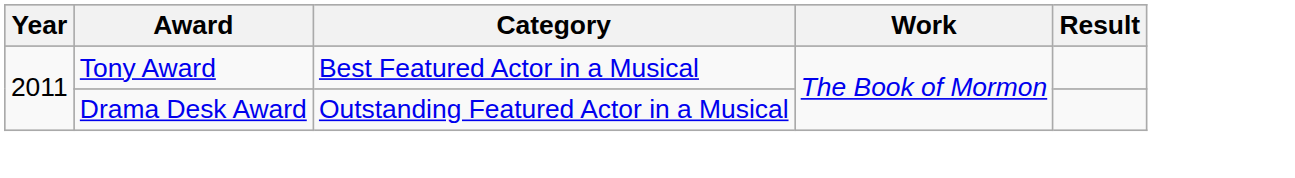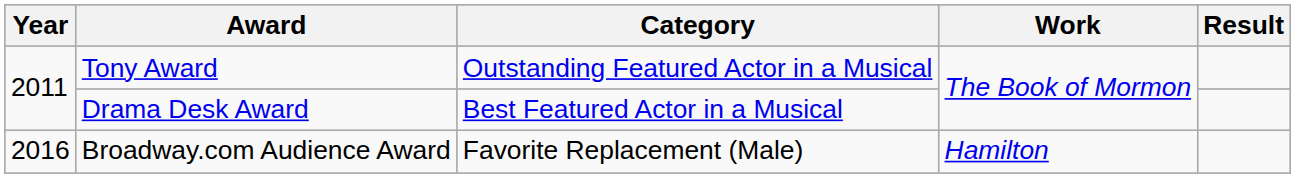Tony Award | Category: Best Featured Actor in a Musical -> Outstanding Featured Actor in a Musical
Drama Desk Award | Category: Outstanding Featured Actor in a Musical -> Best Featured Actor in a Musical
+ row: 2016 | Broadway.com Audience Award | Favorite Replacement (Male) | Hamilton
